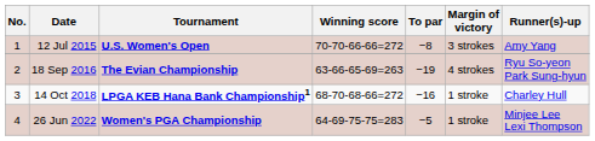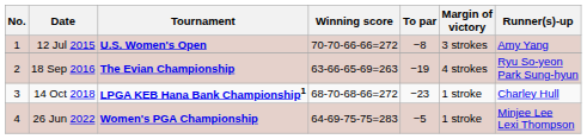14 Oct 2018 | To par: −16 -> −23
